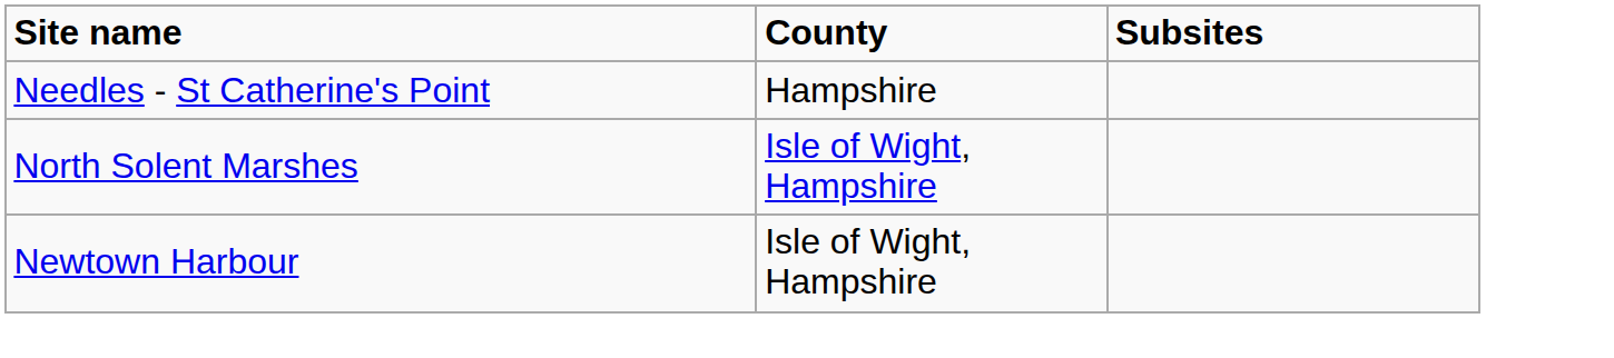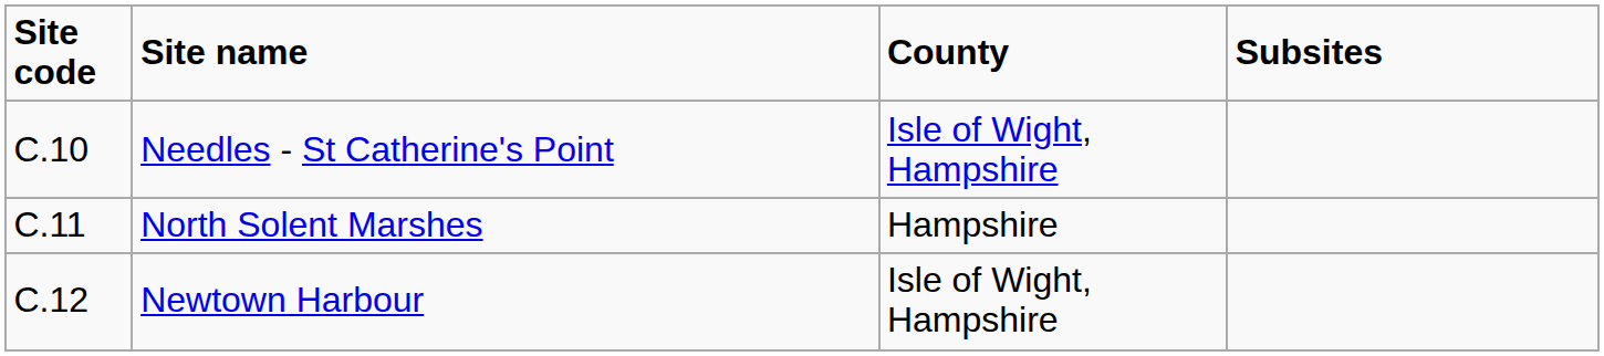+ column: Site code | C.10 | C.11 | C.12
Needles - St Catherine's Point | County: Hampshire -> Isle of Wight, Hampshire
North Solent Marshes | County: Isle of Wight, Hampshire -> Hampshire
